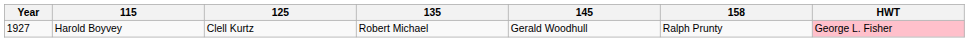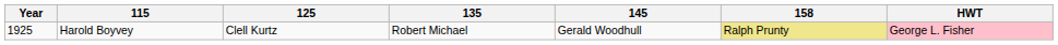Harold Boyvey | Year: 1927 -> 1925
Harold Boyvey | 158: no background -> khaki background
